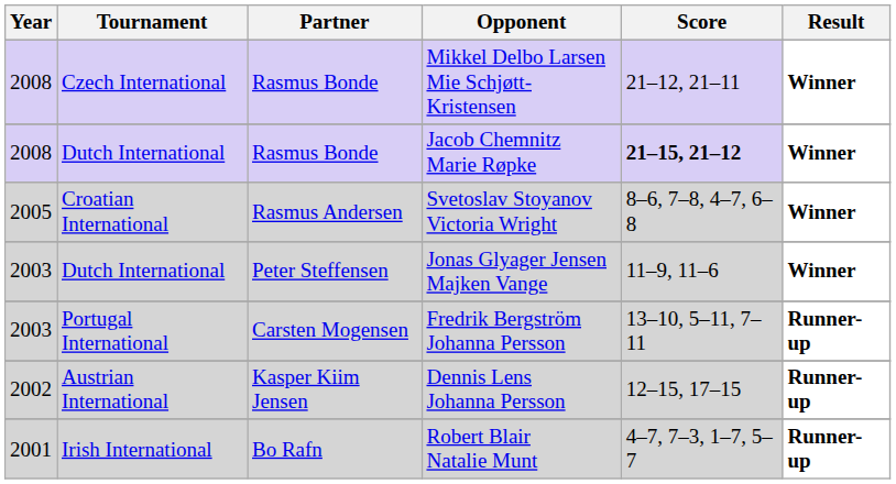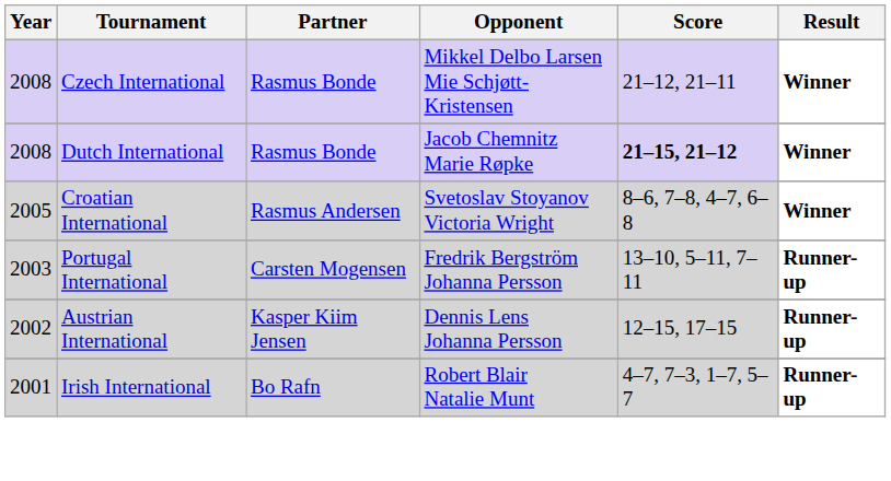- row: 2003 | Dutch International | Peter Steffensen | Jonas Glyager Jensen Majken Vange | 11–9, 11–6 | Winner
